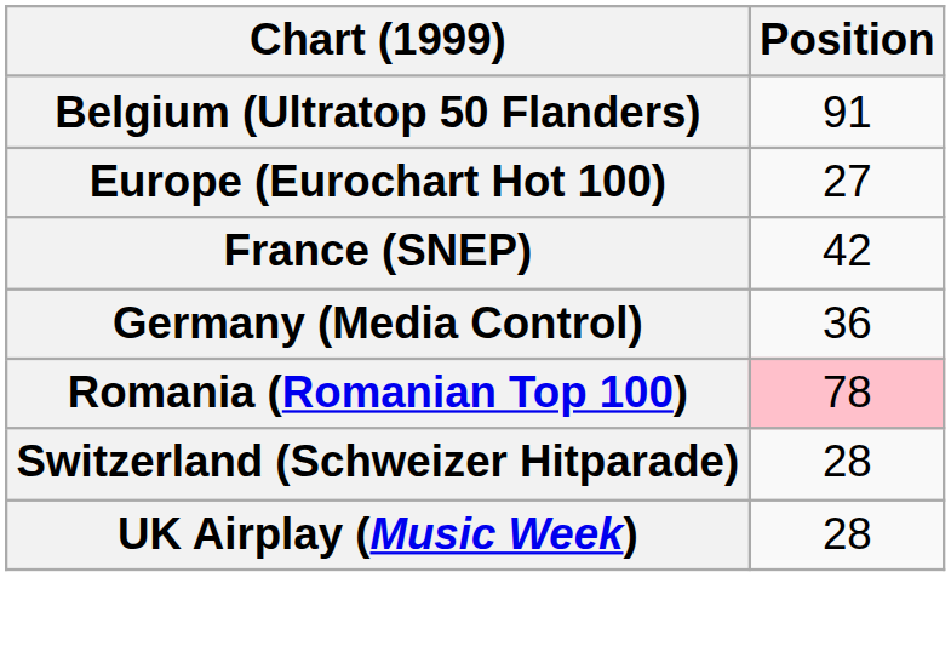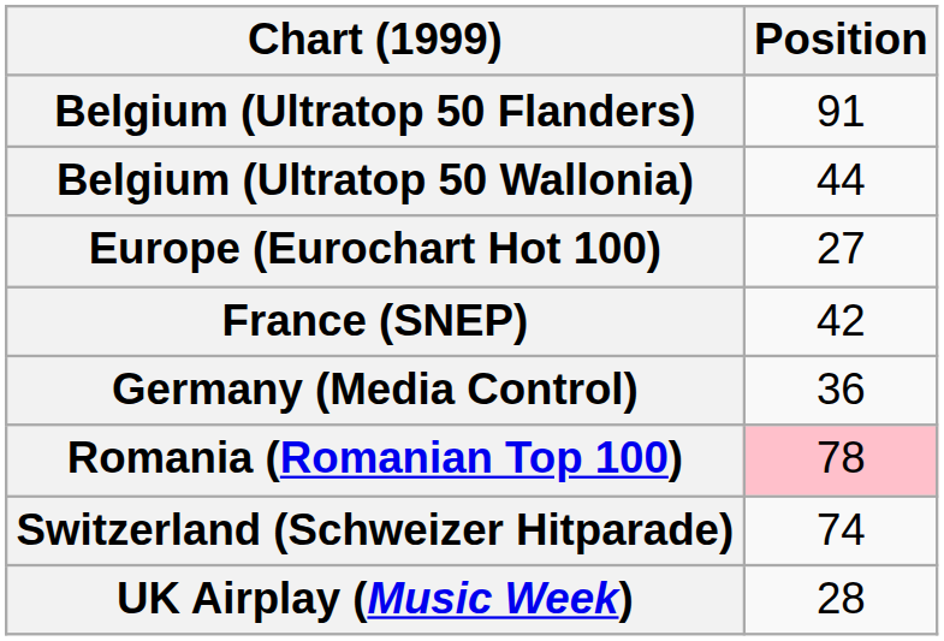+ row: Belgium (Ultratop 50 Wallonia) | 44
Switzerland (Schweizer Hitparade) | Position: 28 -> 74
